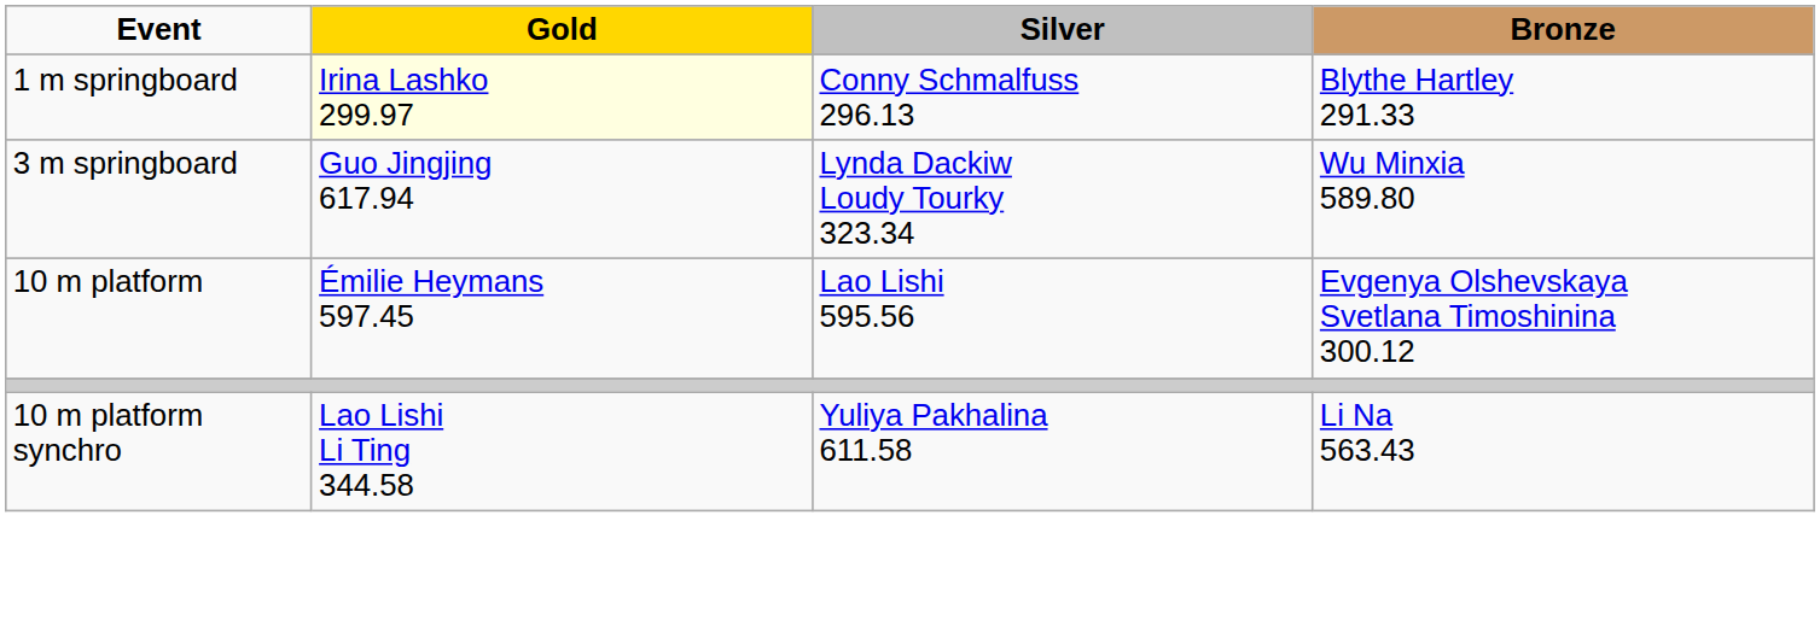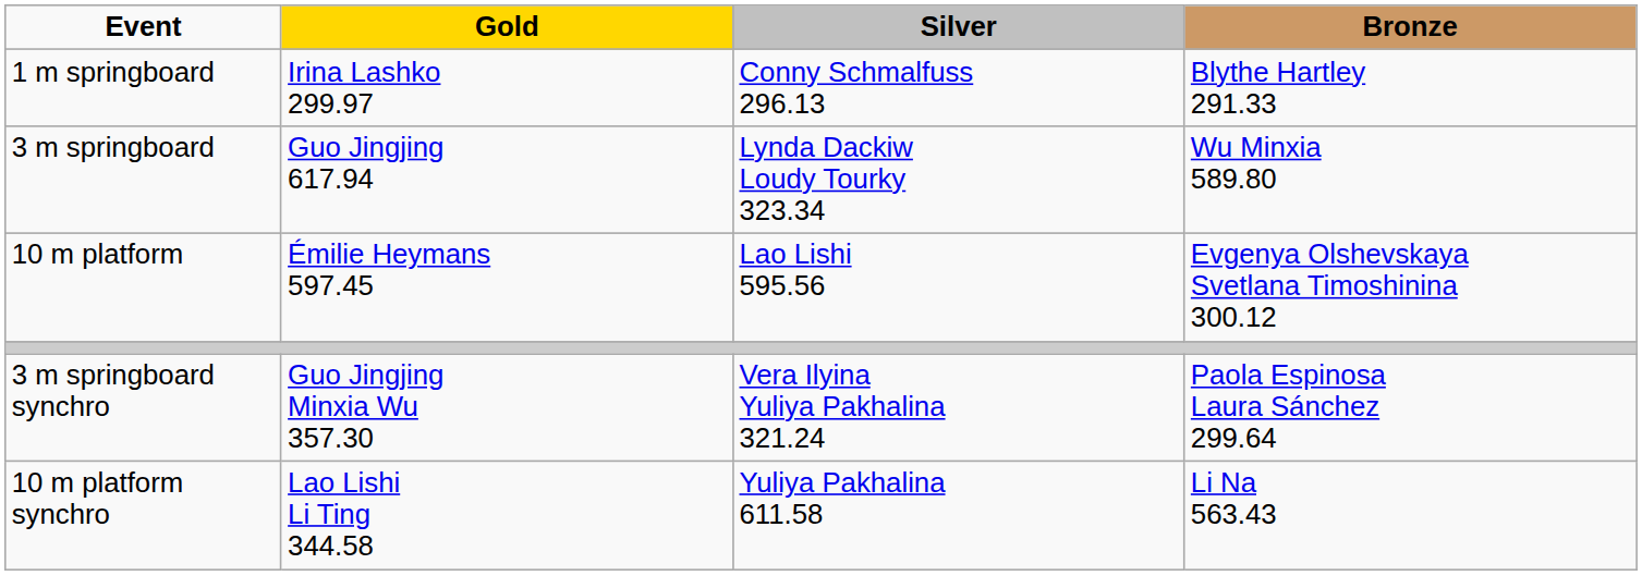1 m springboard | Gold: lightyellow background -> no background
+ row: 3 m springboard synchro | Guo Jingjing Minxia Wu 357.30 | Vera Ilyina Yuliya Pakhalina 321.24 | Paola Espinosa Laura Sánchez 299.64
